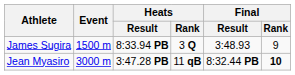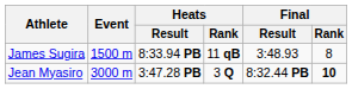James Sugira | Heats / Rank: 3 Q -> 11 qB
James Sugira | Final / Rank: 9 -> 8
Jean Myasiro | Heats / Rank: 11 qB -> 3 Q
